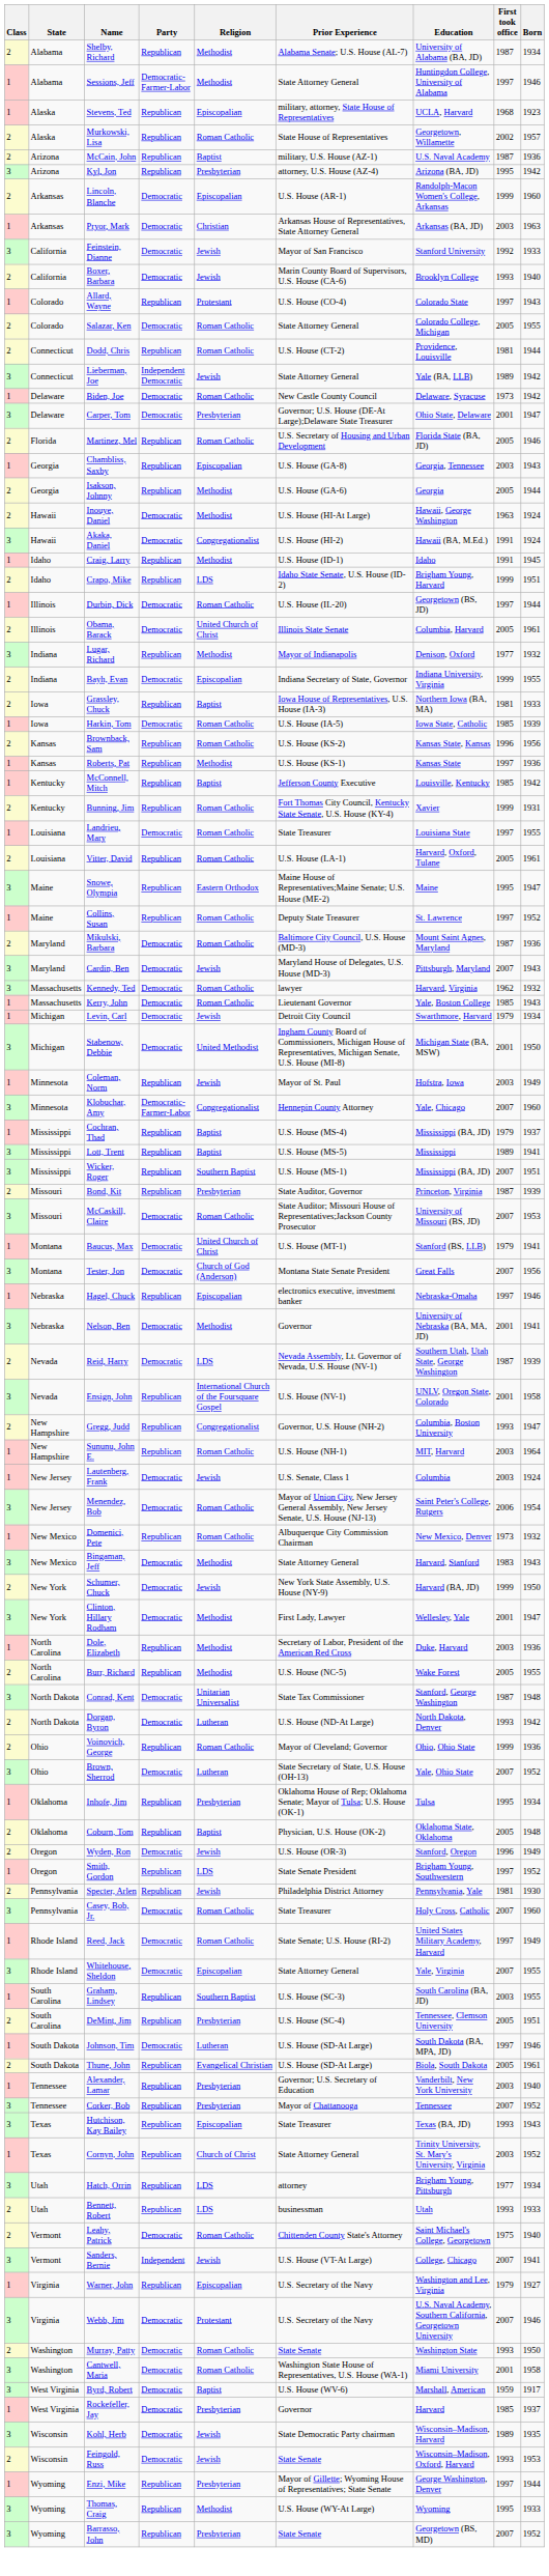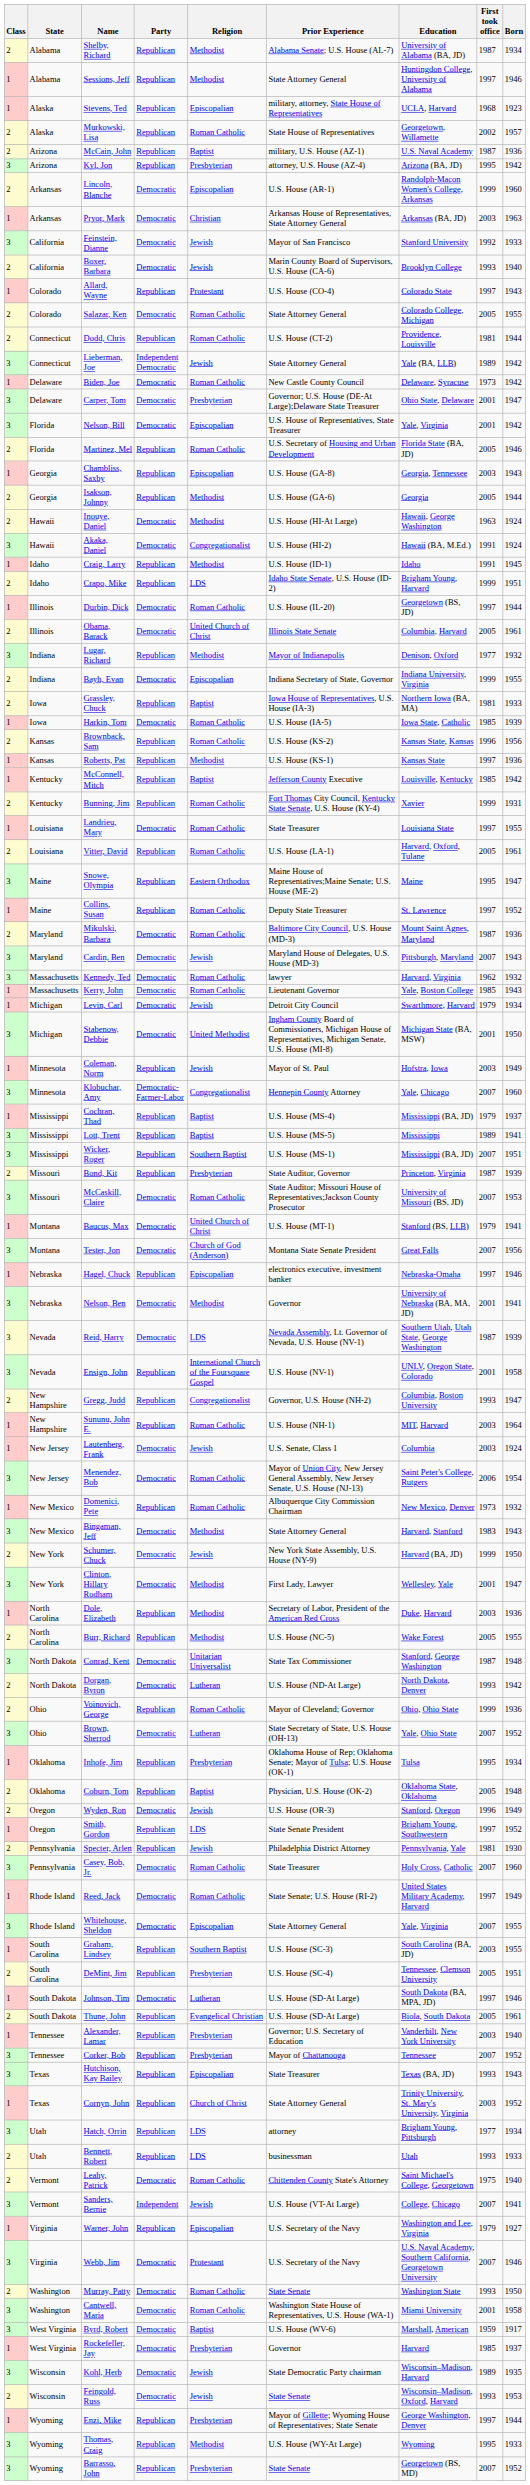Sessions, Jeff | Party: Democratic-Farmer-Labor -> Republican
+ row: 3 | Florida | Nelson, Bill | Democratic | Episcopalian | U.S. House of Representatives, State Treasurer | Yale, Virginia | 2001 | 1942
Reid, Harry | Class: 2 -> 3
